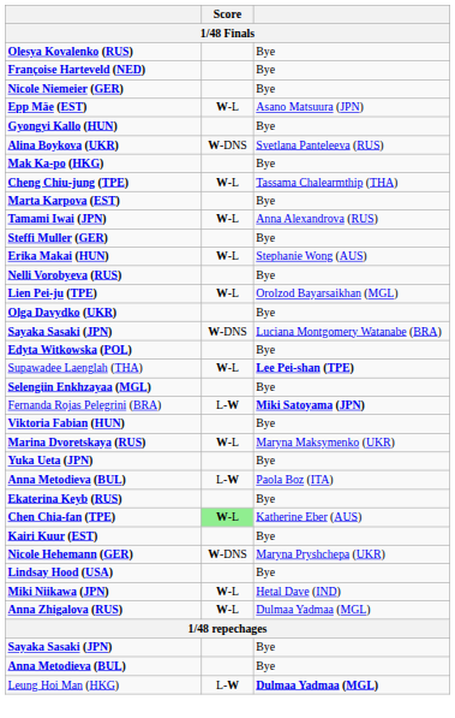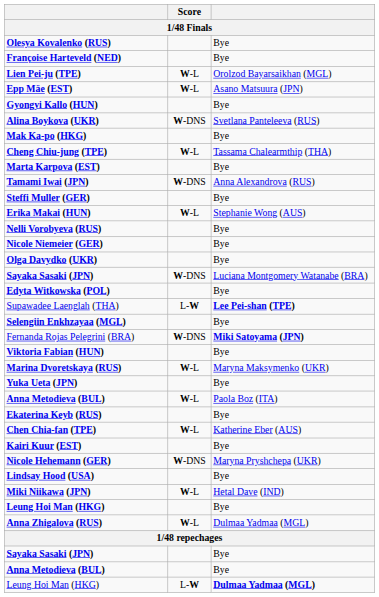rows swapped: Nicole Niemeier (GER) <-> Lien Pei-ju (TPE)
Tamami Iwai (JPN) | Score: W-L -> W-DNS
Supawadee Laenglah (THA) | Score: W-L -> L-W
Fernanda Rojas Pelegrini (BRA) | Score: L-W -> W-DNS
Anna Metodieva (BUL) / Paola Boz (ITA) | Score: L-W -> W-L
Chen Chia-fan (TPE) | Score: lightgreen background -> no background
+ row: Leung Hoi Man (HKG) | Bye
